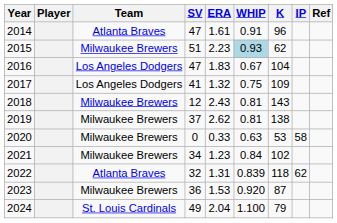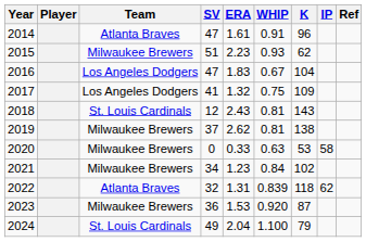2015 | WHIP: lightblue background -> no background
2018 | Team: Milwaukee Brewers -> St. Louis Cardinals
